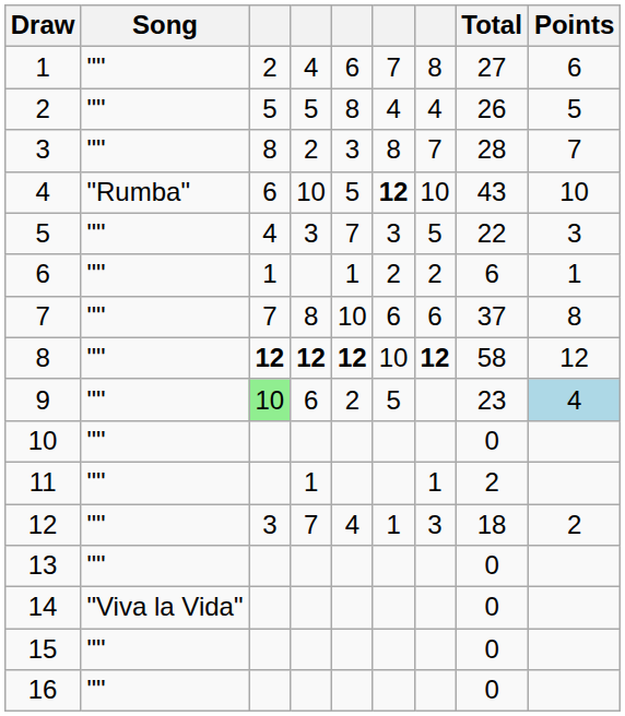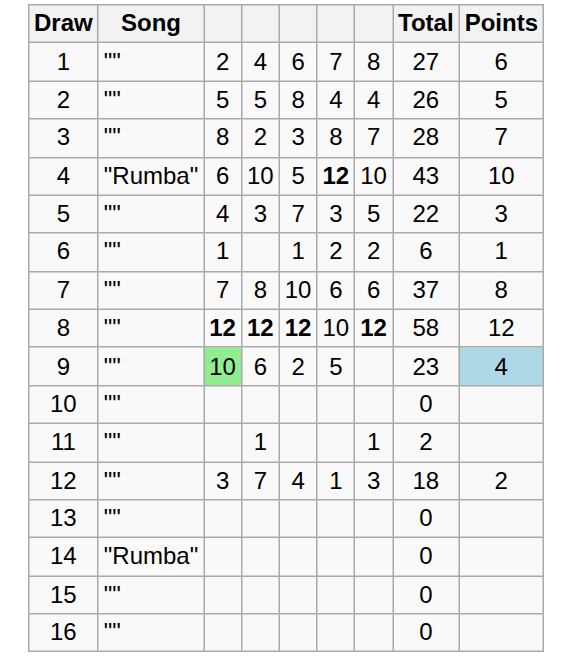14 | Song: "Viva la Vida" -> "Rumba"
